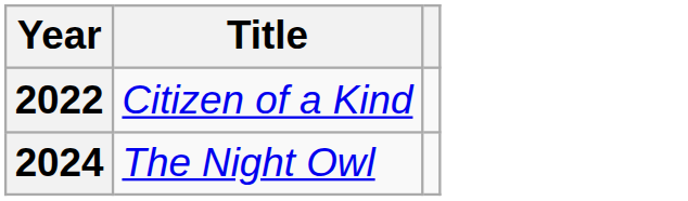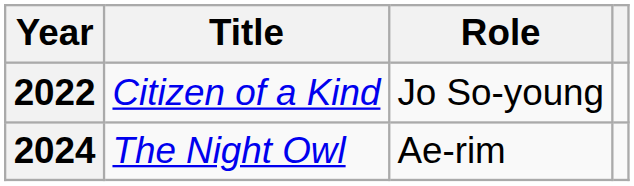+ column: Role | Jo So-young | Ae-rim
